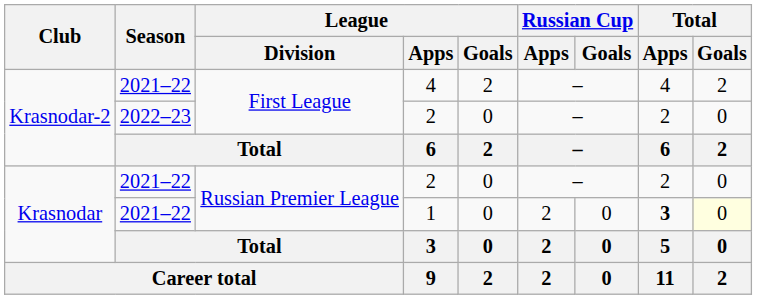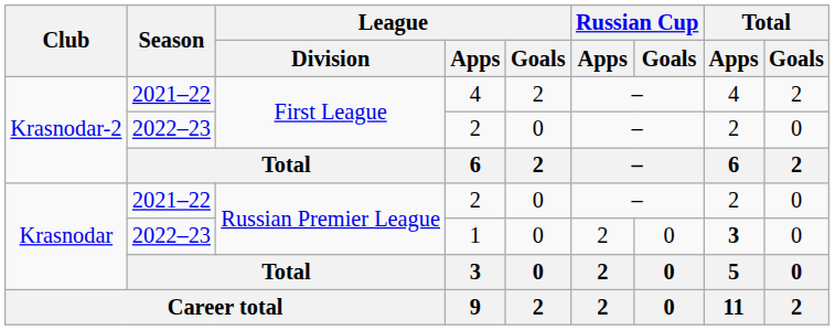1 | Season: 2021–22 -> 2022–23
1 | Total / Goals: lightyellow background -> no background
